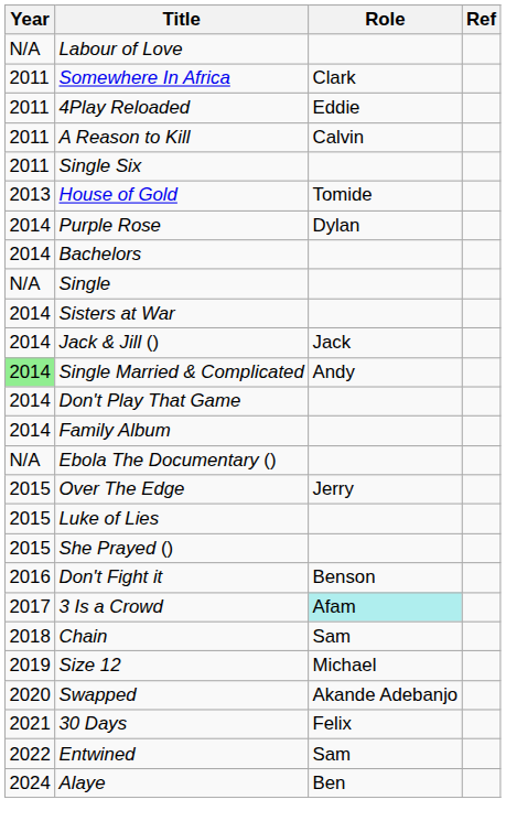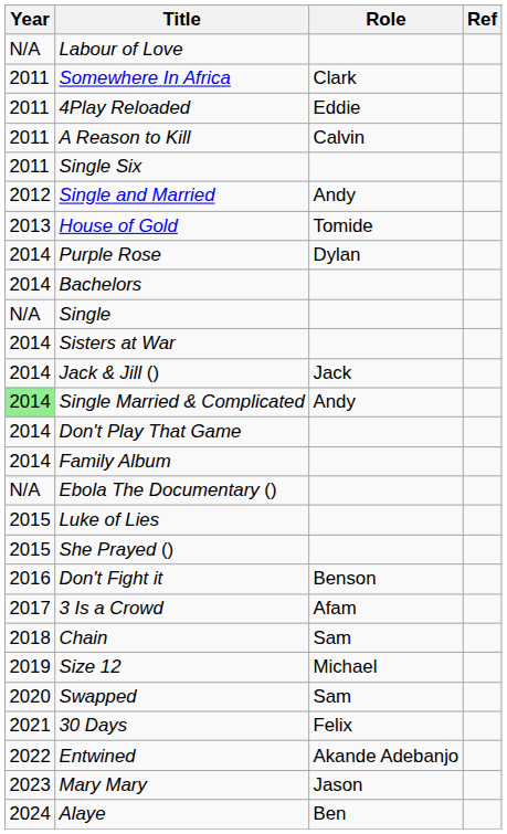+ row: 2012 | Single and Married | Andy
- row: 2015 | Over The Edge | Jerry
3 Is a Crowd | Role: paleturquoise background -> no background
Swapped | Role: Akande Adebanjo -> Sam
Entwined | Role: Sam -> Akande Adebanjo
+ row: 2023 | Mary Mary | Jason
